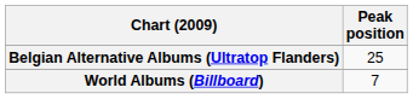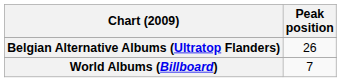Belgian Alternative Albums (Ultratop Flanders) | Peak position: 25 -> 26
